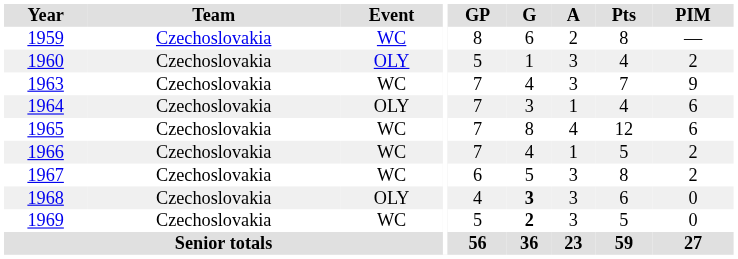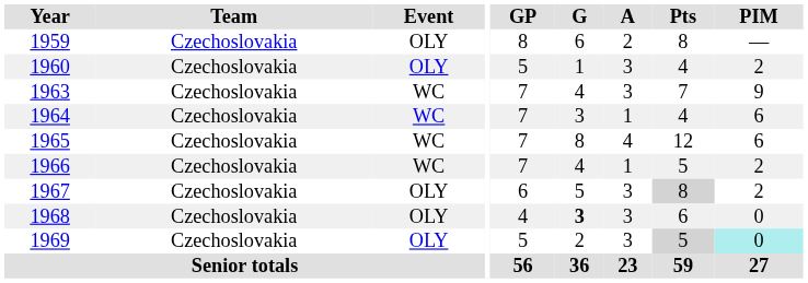1959 | Event: WC -> OLY
1964 | Event: OLY -> WC
1967 | Event: WC -> OLY
1967 | Pts: no background -> lightgrey background
1969 | Event: WC -> OLY
1969 | G: bold -> normal
1969 | Pts: no background -> lightgrey background
1969 | PIM: no background -> paleturquoise background
